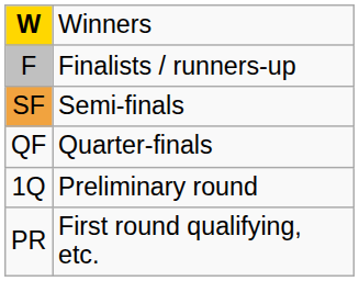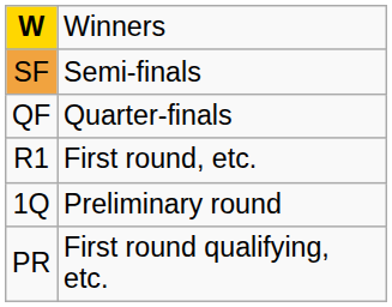- row: F | Finalists / runners-up
+ row: R1 | First round, etc.
